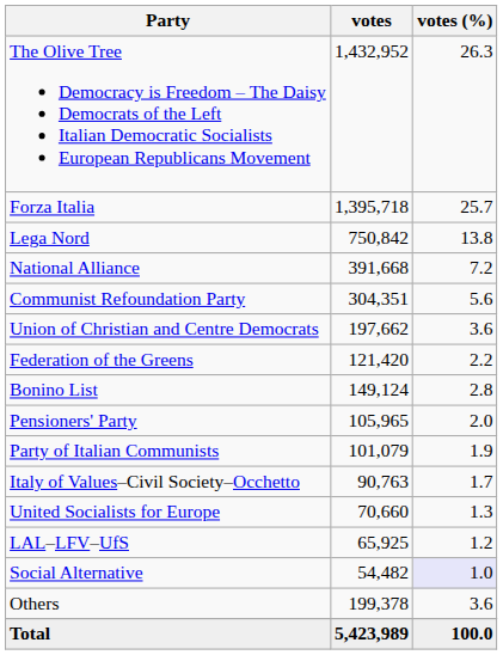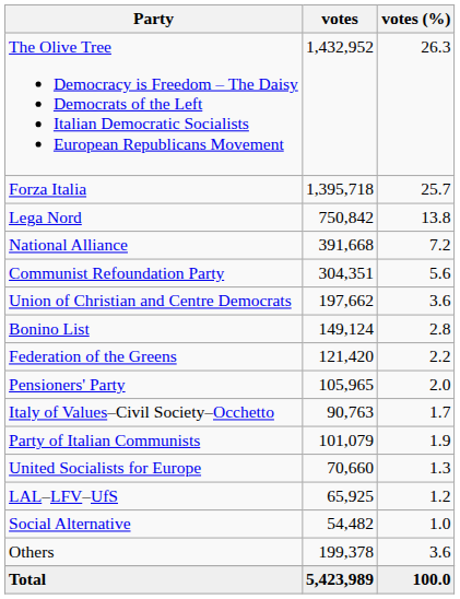rows swapped: Bonino List <-> Federation of the Greens
rows swapped: Party of Italian Communists <-> Italy of Values–Civil Society–Occhetto
Social Alternative | votes (%): lavender background -> no background
